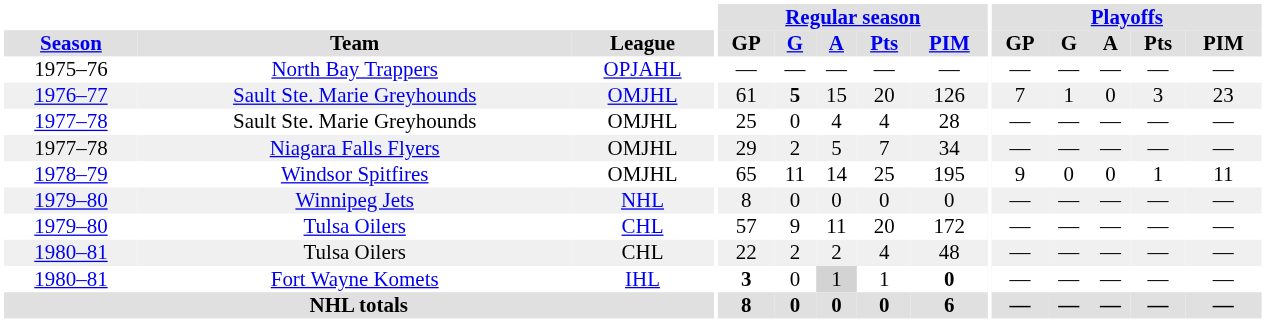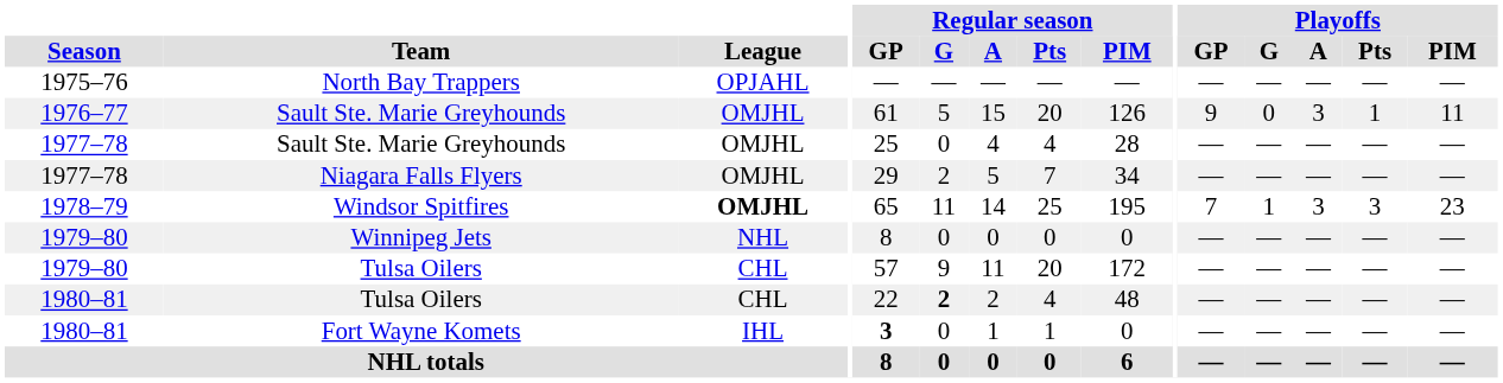1976–77 / Sault Ste. Marie Greyhounds | Regular season / G: bold -> normal
1976–77 / Sault Ste. Marie Greyhounds | Playoffs / GP: 7 -> 9
1976–77 / Sault Ste. Marie Greyhounds | Playoffs / G: 1 -> 0
1976–77 / Sault Ste. Marie Greyhounds | Playoffs / A: 0 -> 3
1976–77 / Sault Ste. Marie Greyhounds | Playoffs / Pts: 3 -> 1
1976–77 / Sault Ste. Marie Greyhounds | Playoffs / PIM: 23 -> 11
Windsor Spitfires | League: normal -> bold
Windsor Spitfires | Playoffs / GP: 9 -> 7
Windsor Spitfires | Playoffs / G: 0 -> 1
Windsor Spitfires | Playoffs / A: 0 -> 3
Windsor Spitfires | Playoffs / Pts: 1 -> 3
Windsor Spitfires | Playoffs / PIM: 11 -> 23
1980–81 / Tulsa Oilers | Regular season / G: normal -> bold
Fort Wayne Komets | Regular season / A: lightgrey background -> no background
Fort Wayne Komets | Regular season / PIM: bold -> normal
